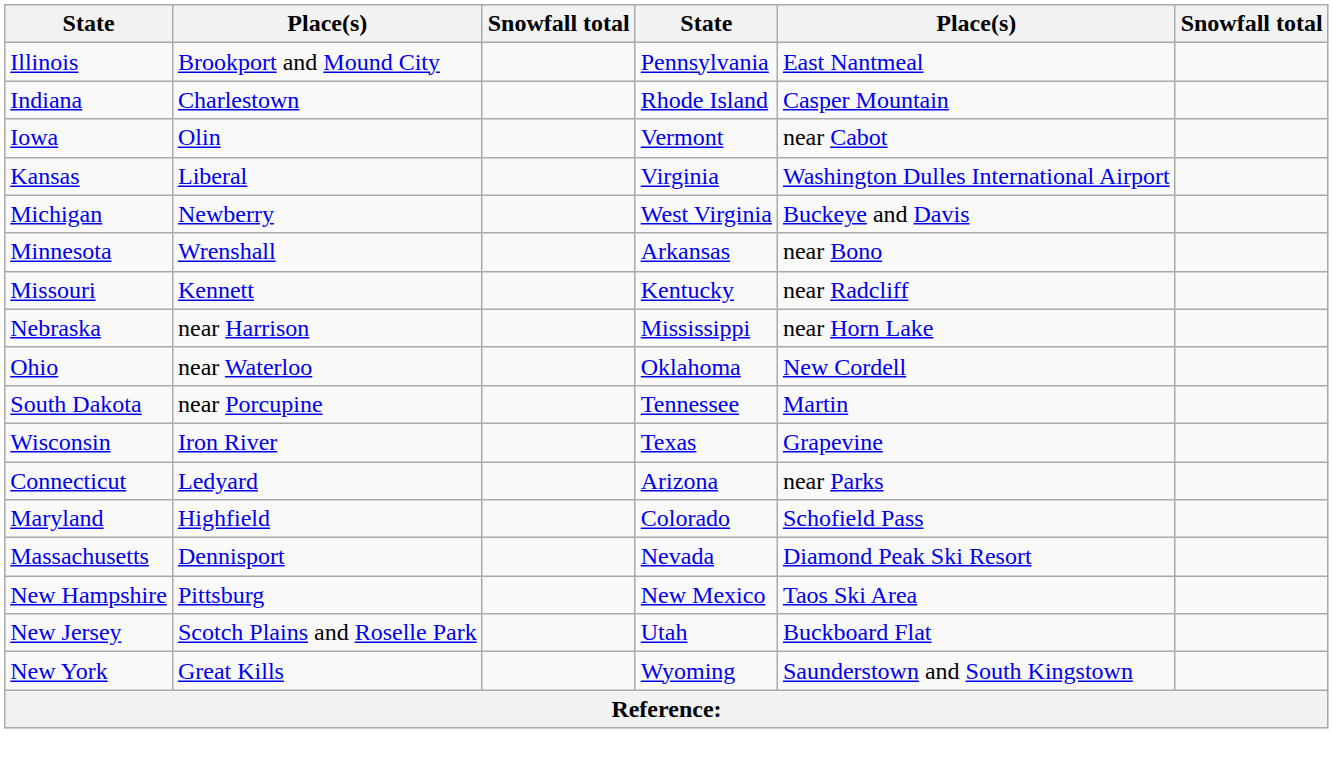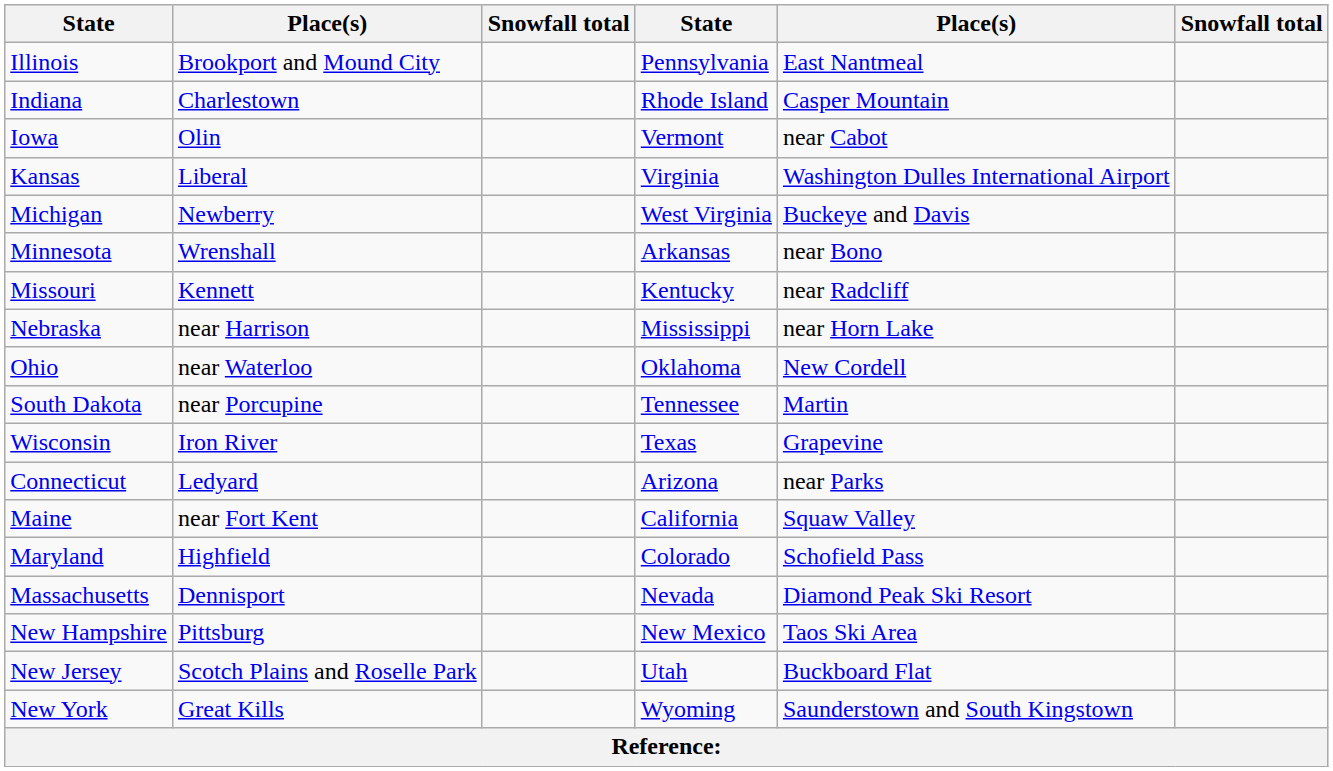+ row: Maine | near Fort Kent | California | Squaw Valley
